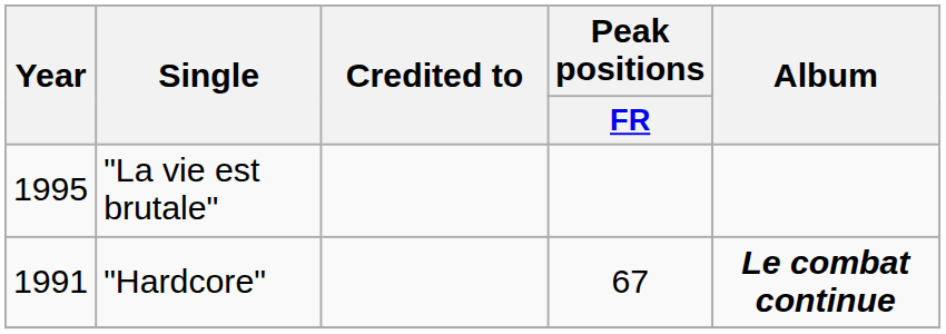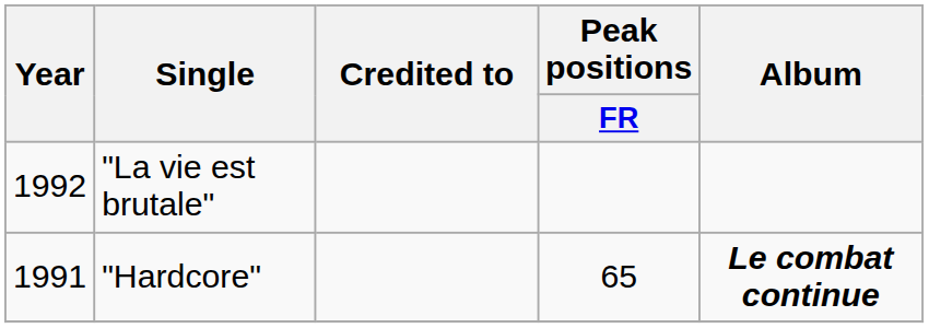"La vie est brutale" | Year: 1995 -> 1992
"Hardcore" | Peak positions / FR: 67 -> 65
